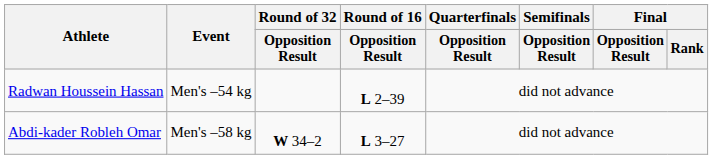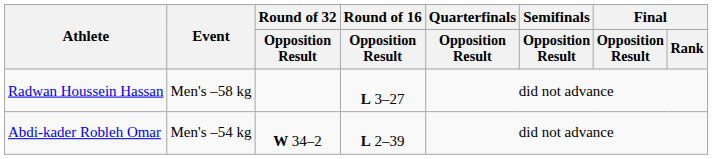Radwan Houssein Hassan | Event: Men's –54 kg -> Men's –58 kg
Radwan Houssein Hassan | Round of 16 / Opposition Result: L 2–39 -> L 3–27
Abdi-kader Robleh Omar | Event: Men's –58 kg -> Men's –54 kg
Abdi-kader Robleh Omar | Round of 16 / Opposition Result: L 3–27 -> L 2–39
